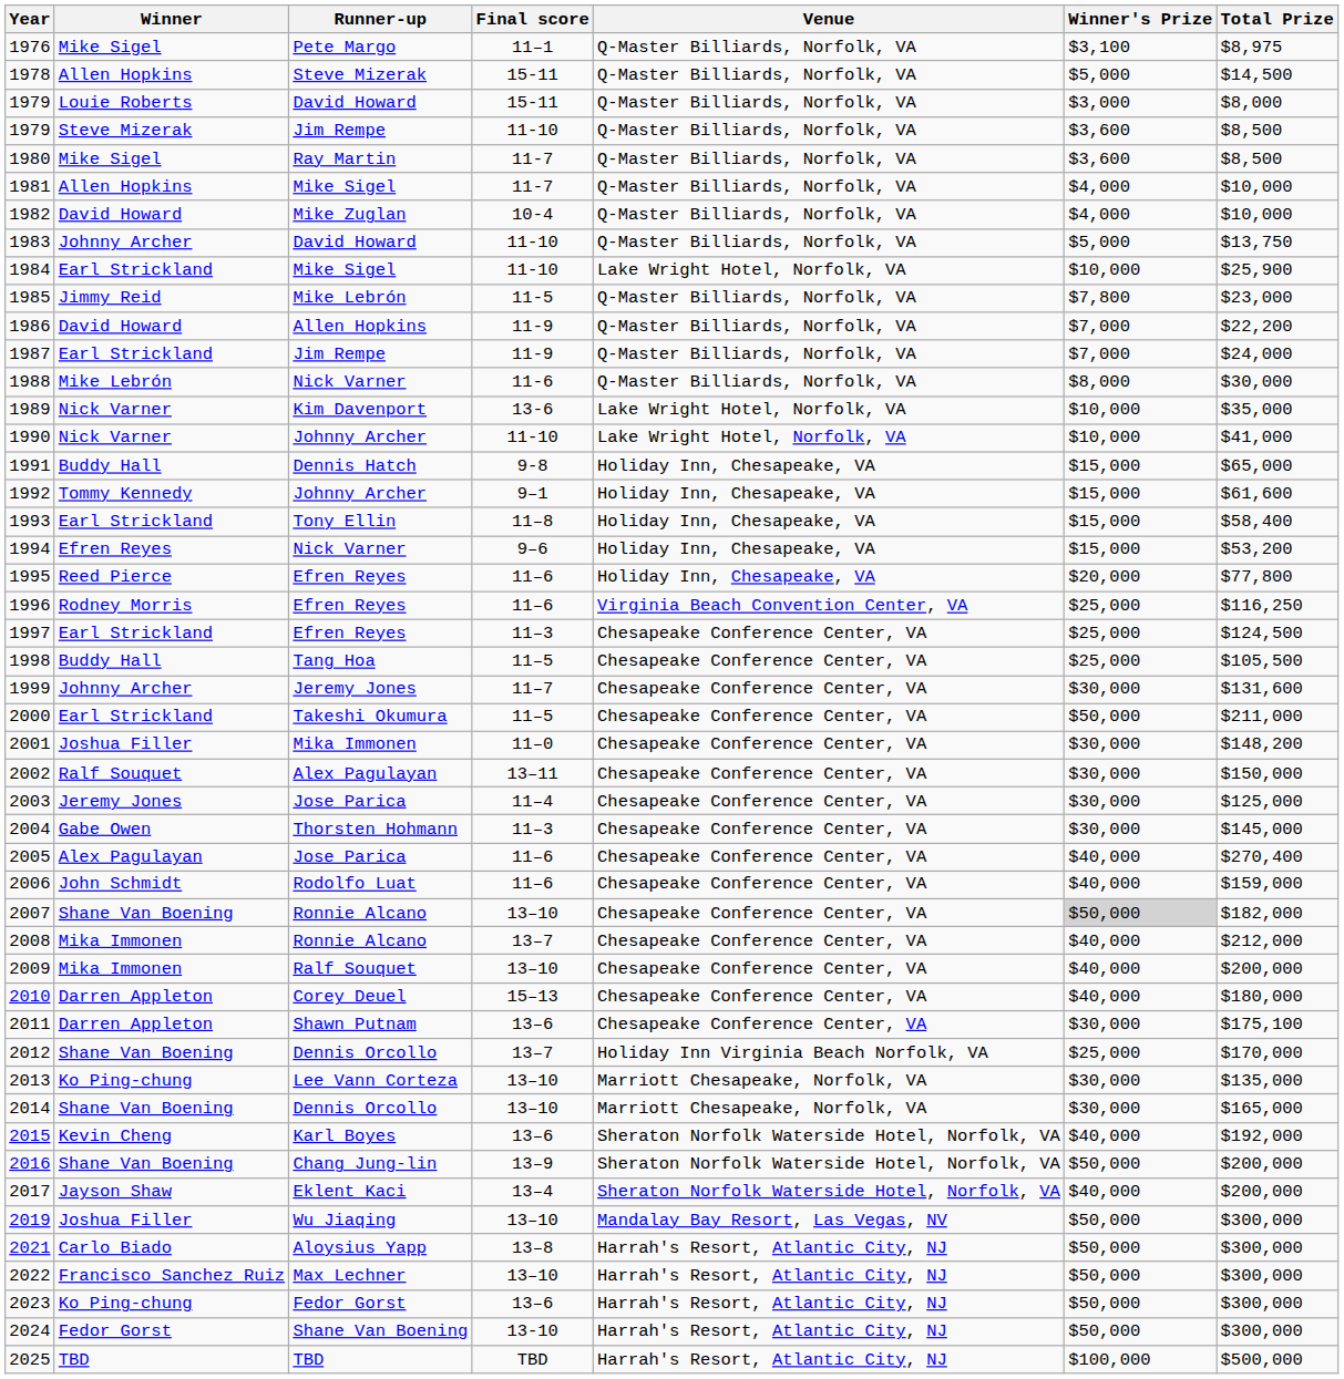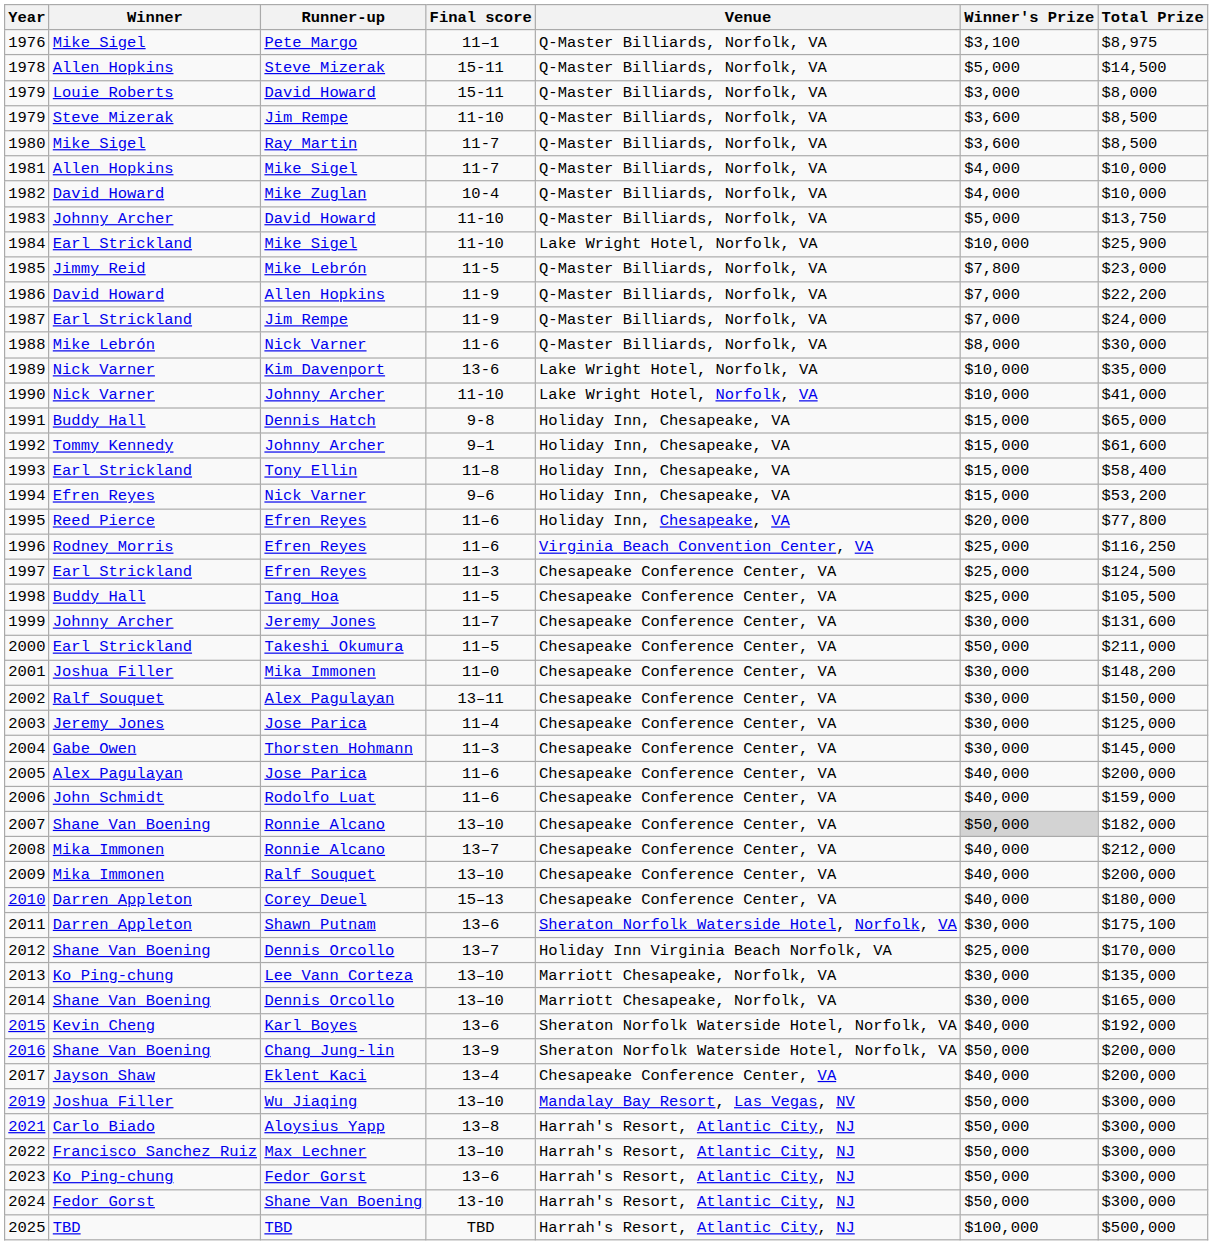2005 | Total Prize: $270,400 -> $200,000
2011 | Venue: Chesapeake Conference Center, VA -> Sheraton Norfolk Waterside Hotel, Norfolk, VA
2017 | Venue: Sheraton Norfolk Waterside Hotel, Norfolk, VA -> Chesapeake Conference Center, VA
